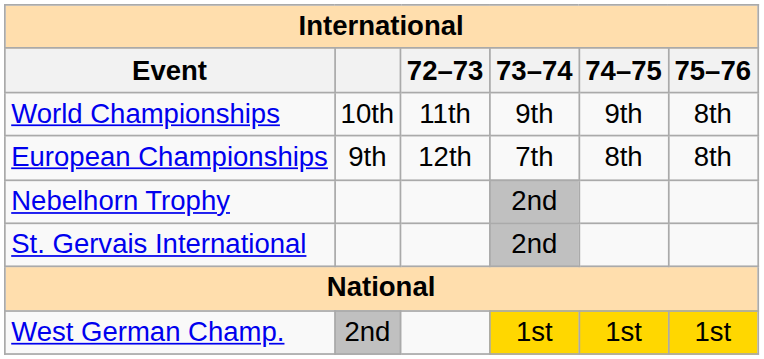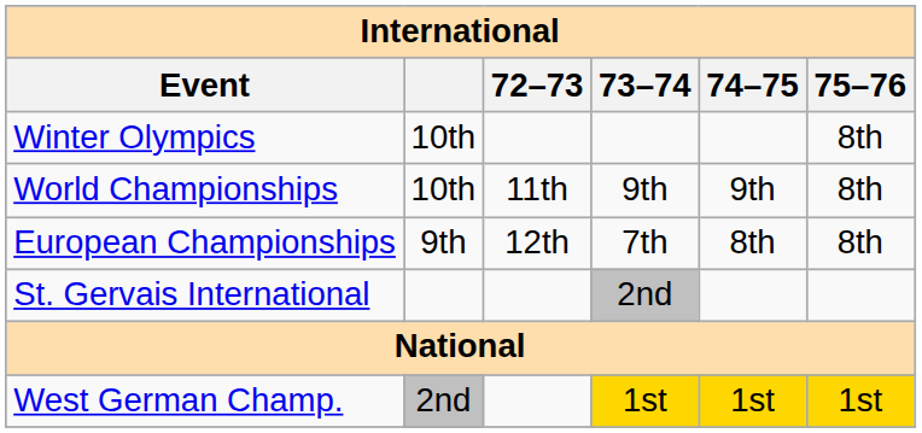+ row: Winter Olympics | 10th | 8th
- row: Nebelhorn Trophy | 2nd
